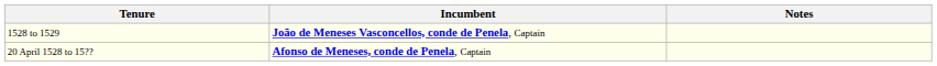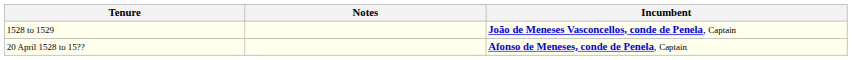columns swapped: Incumbent <-> Notes
